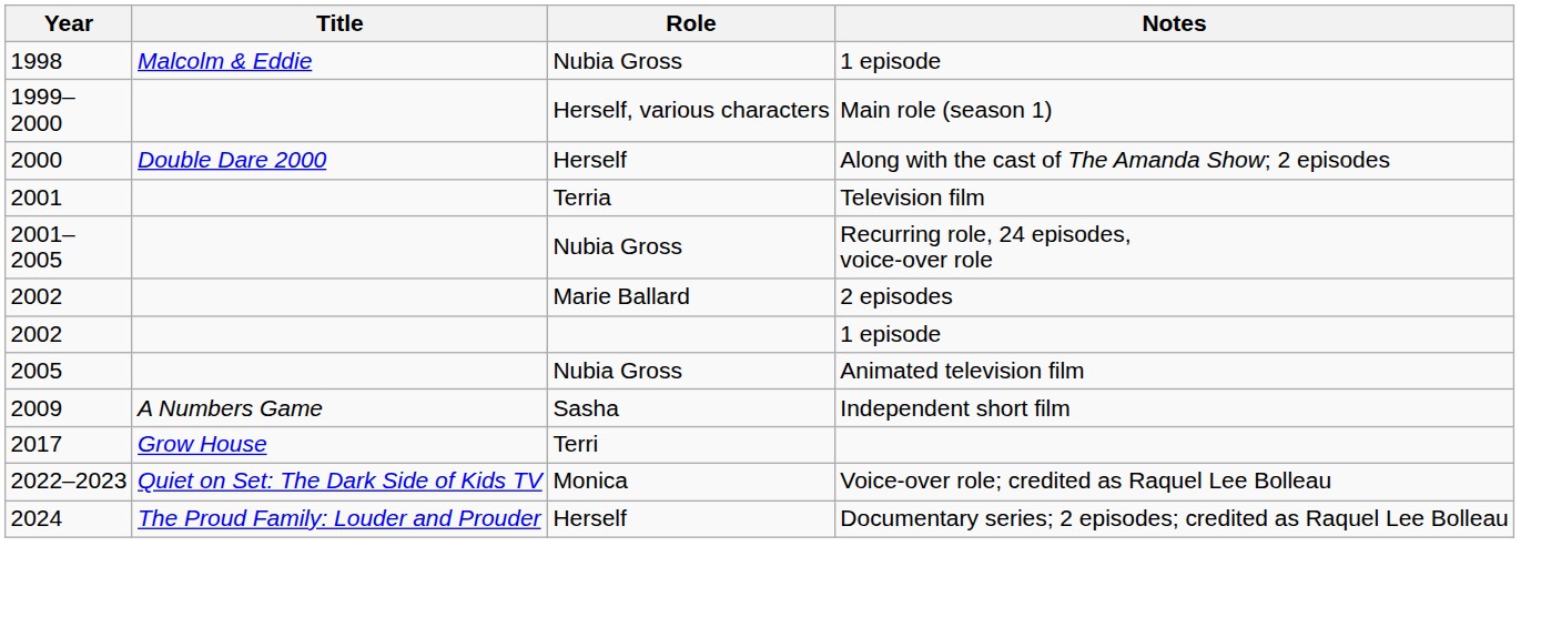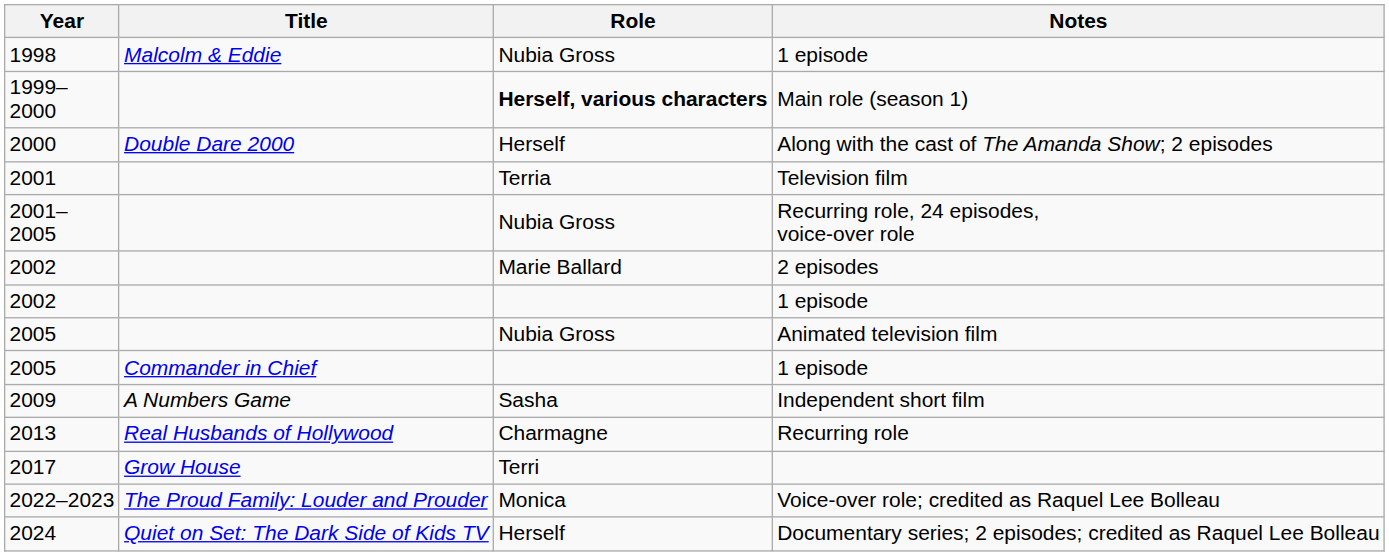1999– 2000 | Role: normal -> bold
+ row: 2005 | Commander in Chief | 1 episode
+ row: 2013 | Real Husbands of Hollywood | Charmagne | Recurring role
2022–2023 | Title: Quiet on Set: The Dark Side of Kids TV -> The Proud Family: Louder and Prouder
2024 | Title: The Proud Family: Louder and Prouder -> Quiet on Set: The Dark Side of Kids TV
